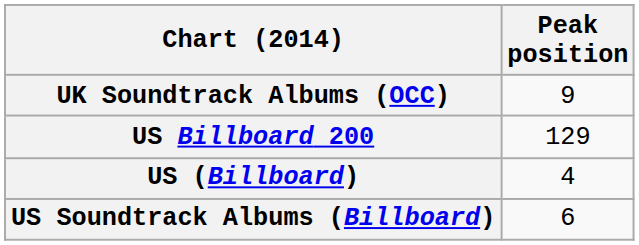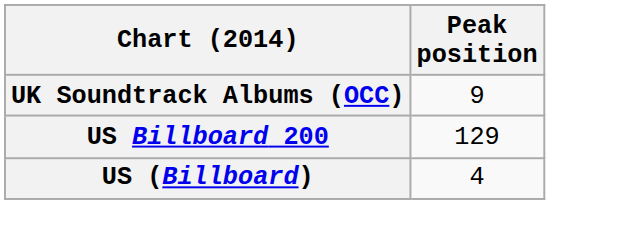- row: US Soundtrack Albums (Billboard) | 6
